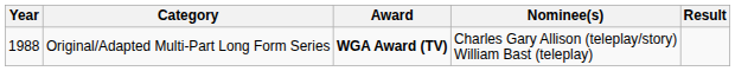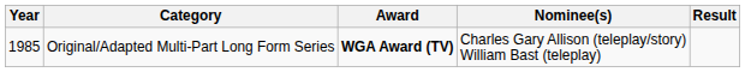Original/Adapted Multi-Part Long Form Series | Year: 1988 -> 1985
